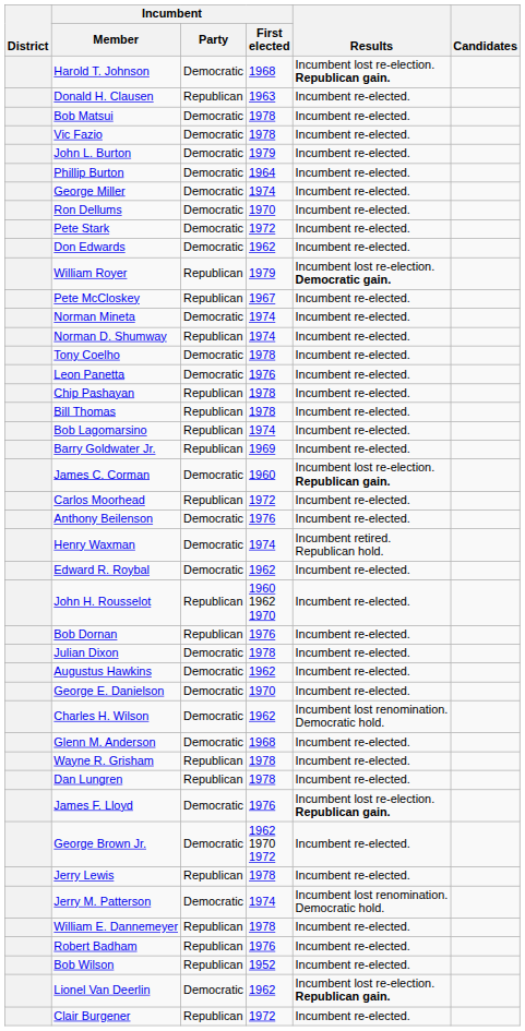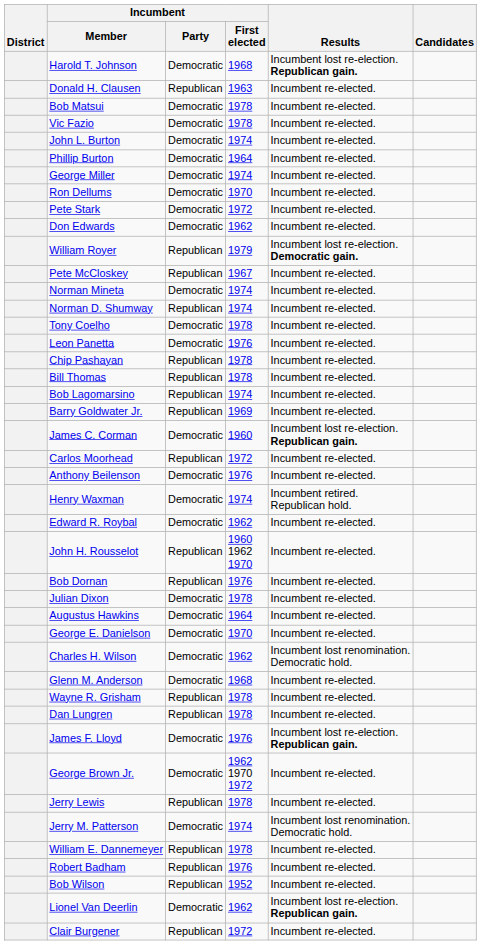John L. Burton | Incumbent / First elected: 1979 -> 1974
Augustus Hawkins | Incumbent / First elected: 1962 -> 1964
